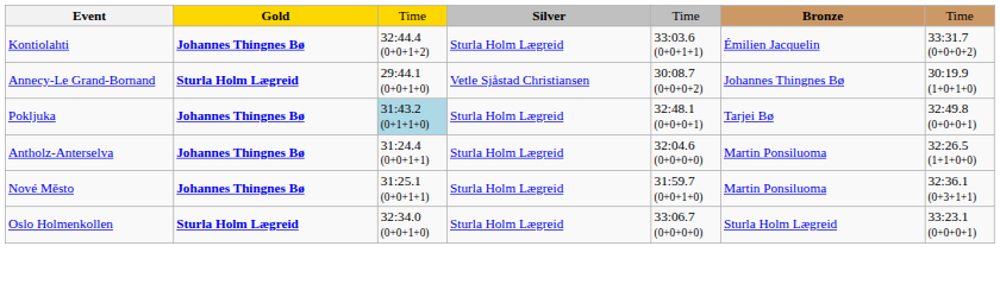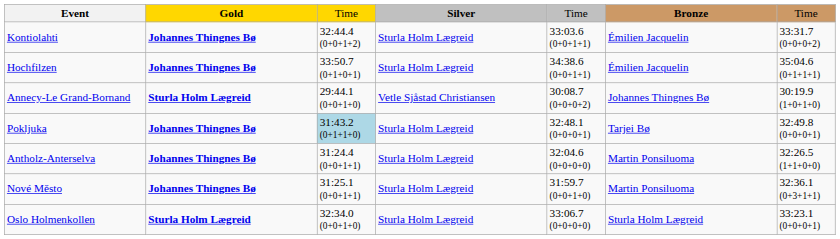+ row: Hochfilzen | Johannes Thingnes Bø | 33:50.7 (0+1+0+1) | Sturla Holm Lægreid | 34:38.6 (0+0+1+1) | Émilien Jacquelin | 35:04.6 (0+1+1+1)
